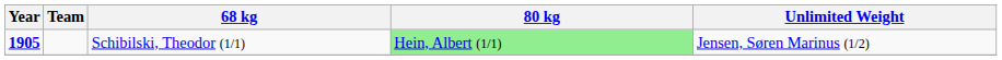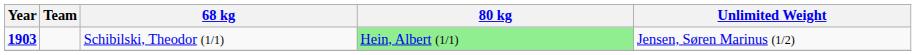Schibilski, Theodor (1/1) | Year: 1905 -> 1903
